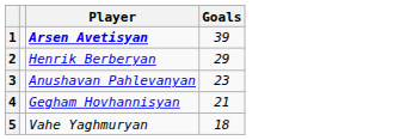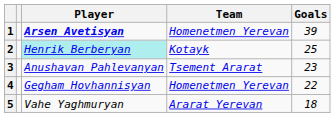+ column: Team | Homenetmen Yerevan | Kotayk | Tsement Ararat | Homenetmen Yerevan | Ararat Yerevan
2 | Player: no background -> paleturquoise background
2 | Goals: 29 -> 25
4 | Goals: 21 -> 22
